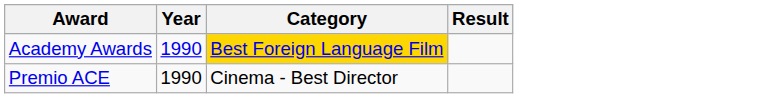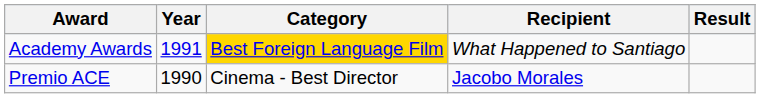+ column: Recipient | What Happened to Santiago | Jacobo Morales
Academy Awards | Year: 1990 -> 1991
